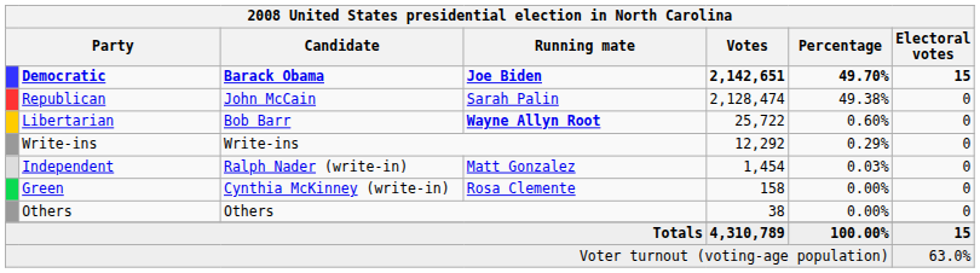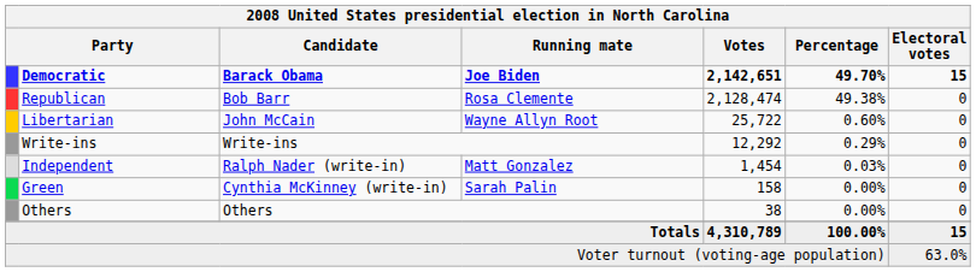Republican | Candidate: John McCain -> Bob Barr
Republican | Running mate: Sarah Palin -> Rosa Clemente
Libertarian | Candidate: Bob Barr -> John McCain
Libertarian | Running mate: bold -> normal
Green | Running mate: Rosa Clemente -> Sarah Palin
